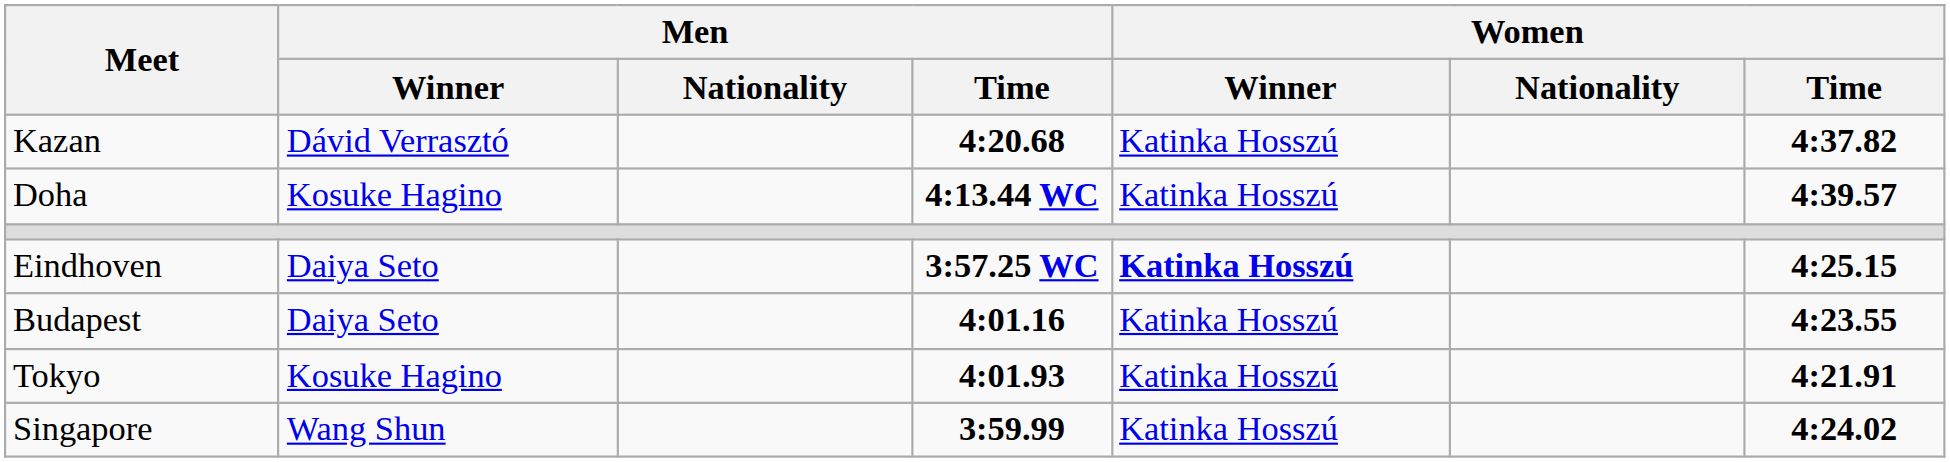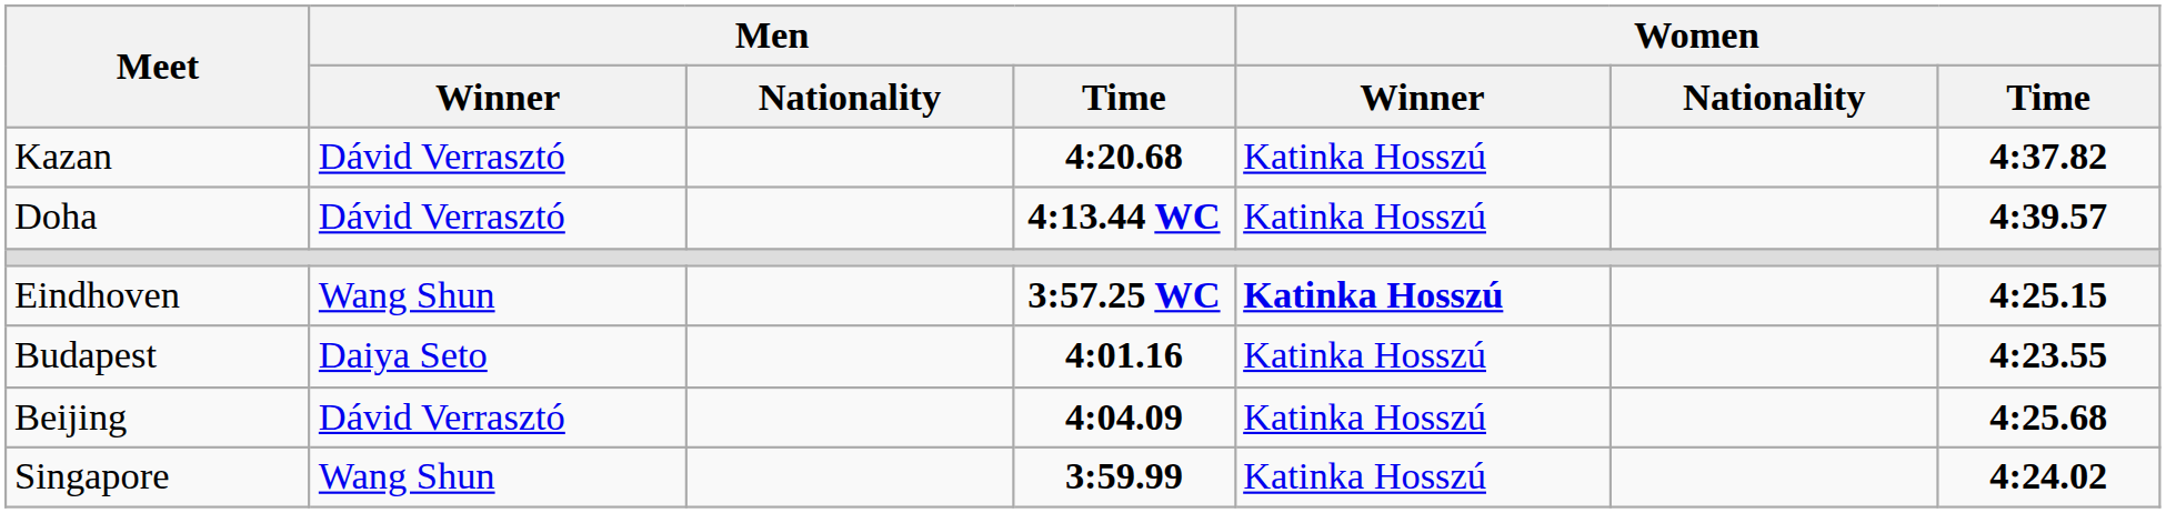Doha | Men / Winner: Kosuke Hagino -> Dávid Verrasztó
Eindhoven | Men / Winner: Daiya Seto -> Wang Shun
+ row: Beijing | Dávid Verrasztó | 4:04.09 | Katinka Hosszú | 4:25.68
- row: Tokyo | Kosuke Hagino | 4:01.93 | Katinka Hosszú | 4:21.91
